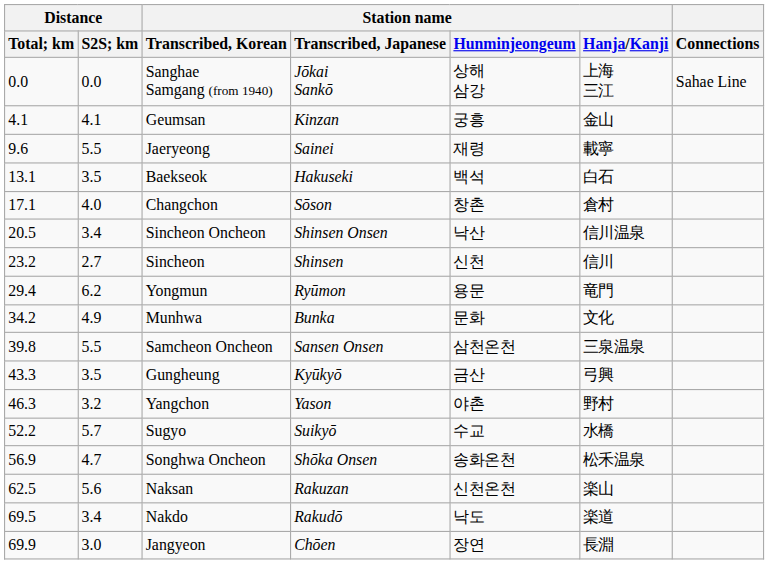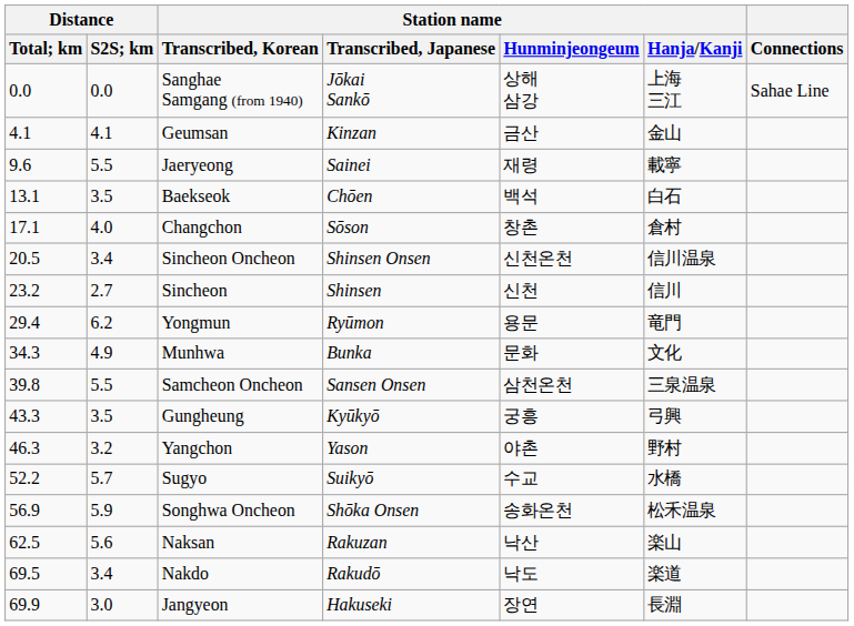Geumsan | Station name / Hunminjeongeum: 궁흥 -> 금산
Baekseok | Station name / Transcribed, Japanese: Hakuseki -> Chōen
Sincheon Oncheon | Station name / Hunminjeongeum: 낙산 -> 신천온천
Munhwa | Distance / Total; km: 34.2 -> 34.3
Gungheung | Station name / Hunminjeongeum: 금산 -> 궁흥
Songhwa Oncheon | Distance / S2S; km: 4.7 -> 5.9
Naksan | Station name / Hunminjeongeum: 신천온천 -> 낙산
Jangyeon | Station name / Transcribed, Japanese: Chōen -> Hakuseki
